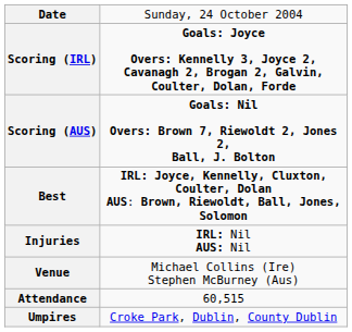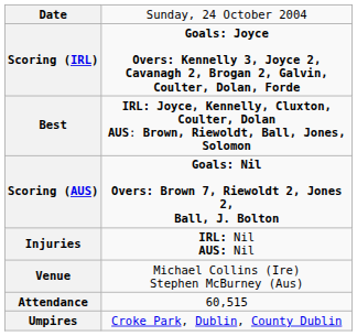rows swapped: Scoring (AUS) <-> Best
